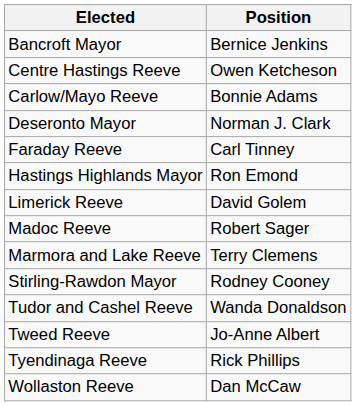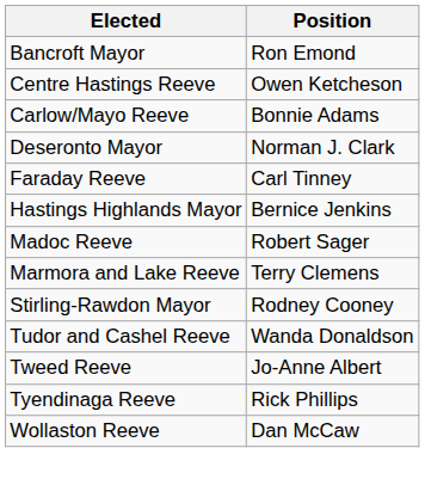Bancroft Mayor | Position: Bernice Jenkins -> Ron Emond
Hastings Highlands Mayor | Position: Ron Emond -> Bernice Jenkins
- row: Limerick Reeve | David Golem
